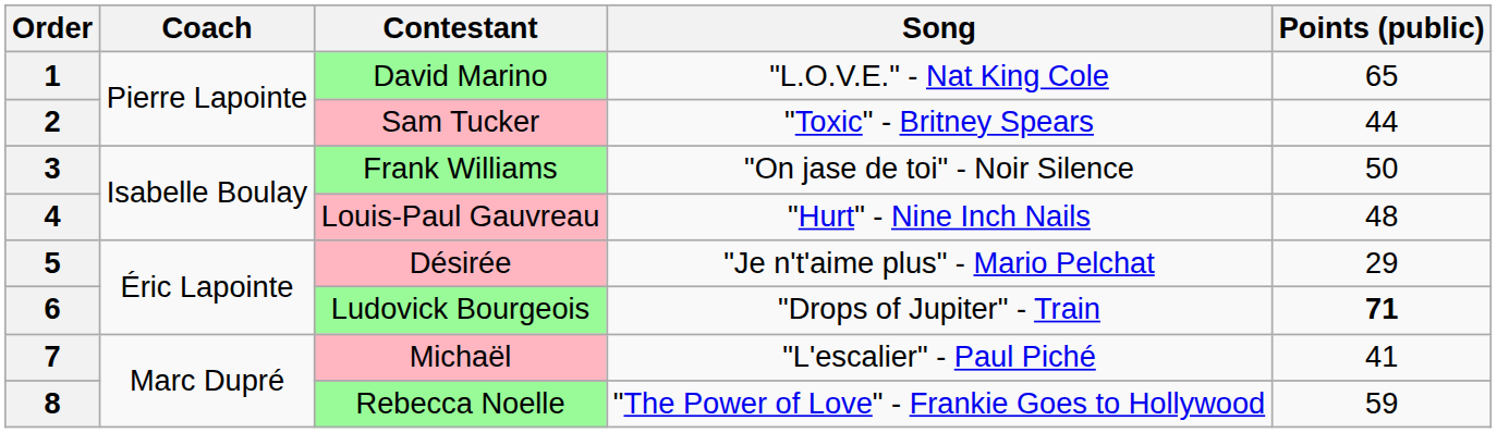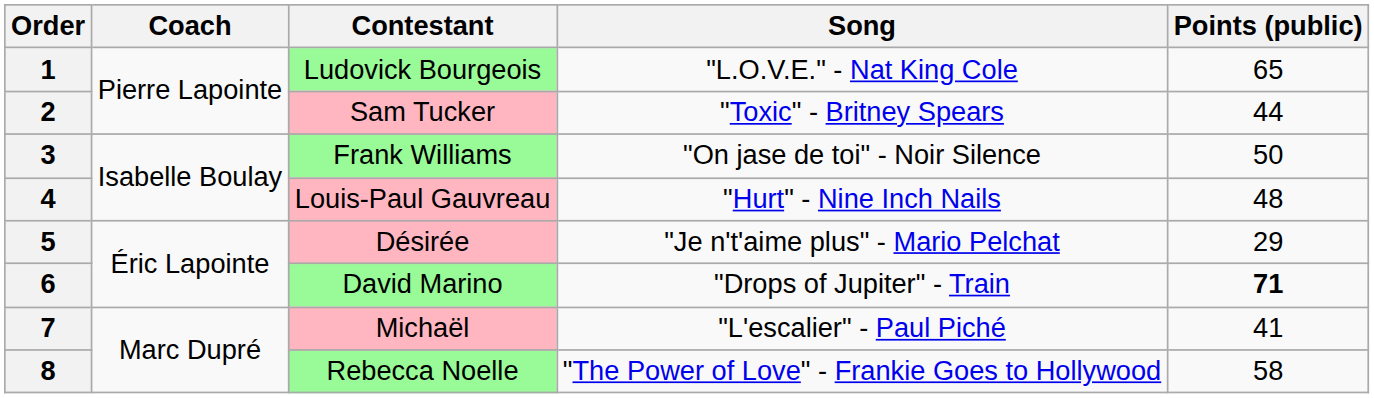1 | Contestant: David Marino -> Ludovick Bourgeois
6 | Contestant: Ludovick Bourgeois -> David Marino
8 | Points (public): 59 -> 58
